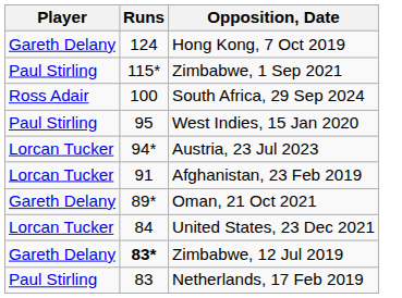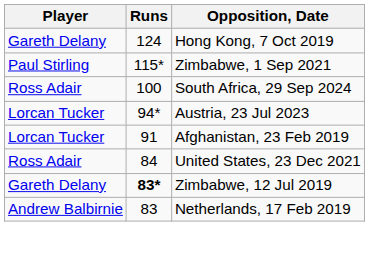- row: Paul Stirling | 95 | West Indies, 15 Jan 2020
- row: Gareth Delany | 89* | Oman, 21 Oct 2021
United States, 23 Dec 2021 | Player: Lorcan Tucker -> Ross Adair
Netherlands, 17 Feb 2019 | Player: Paul Stirling -> Andrew Balbirnie
